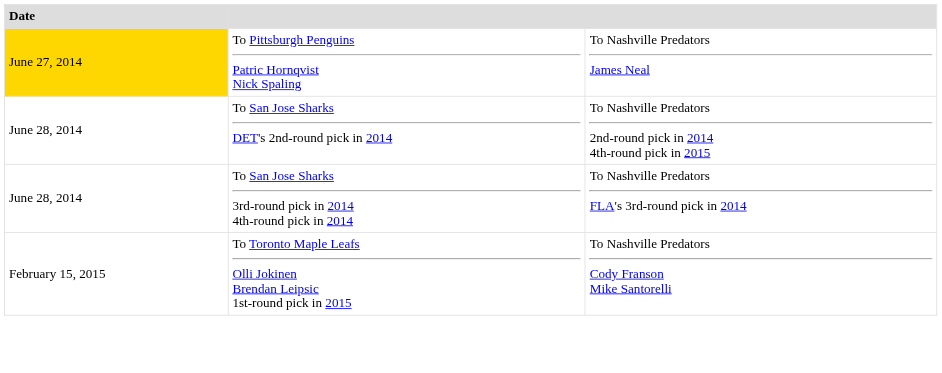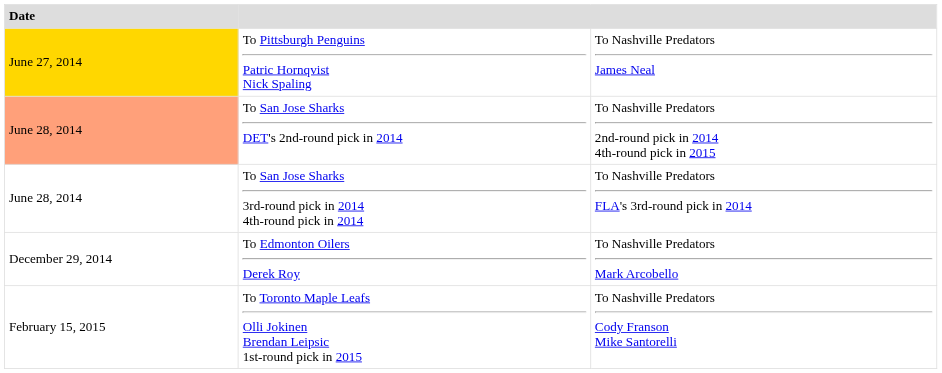To San Jose Sharks DET's 2nd-round pick in 2014 | Date: no background -> lightsalmon background
+ row: December 29, 2014 | To Edmonton Oilers Derek Roy | To Nashville Predators Mark Arcobello
